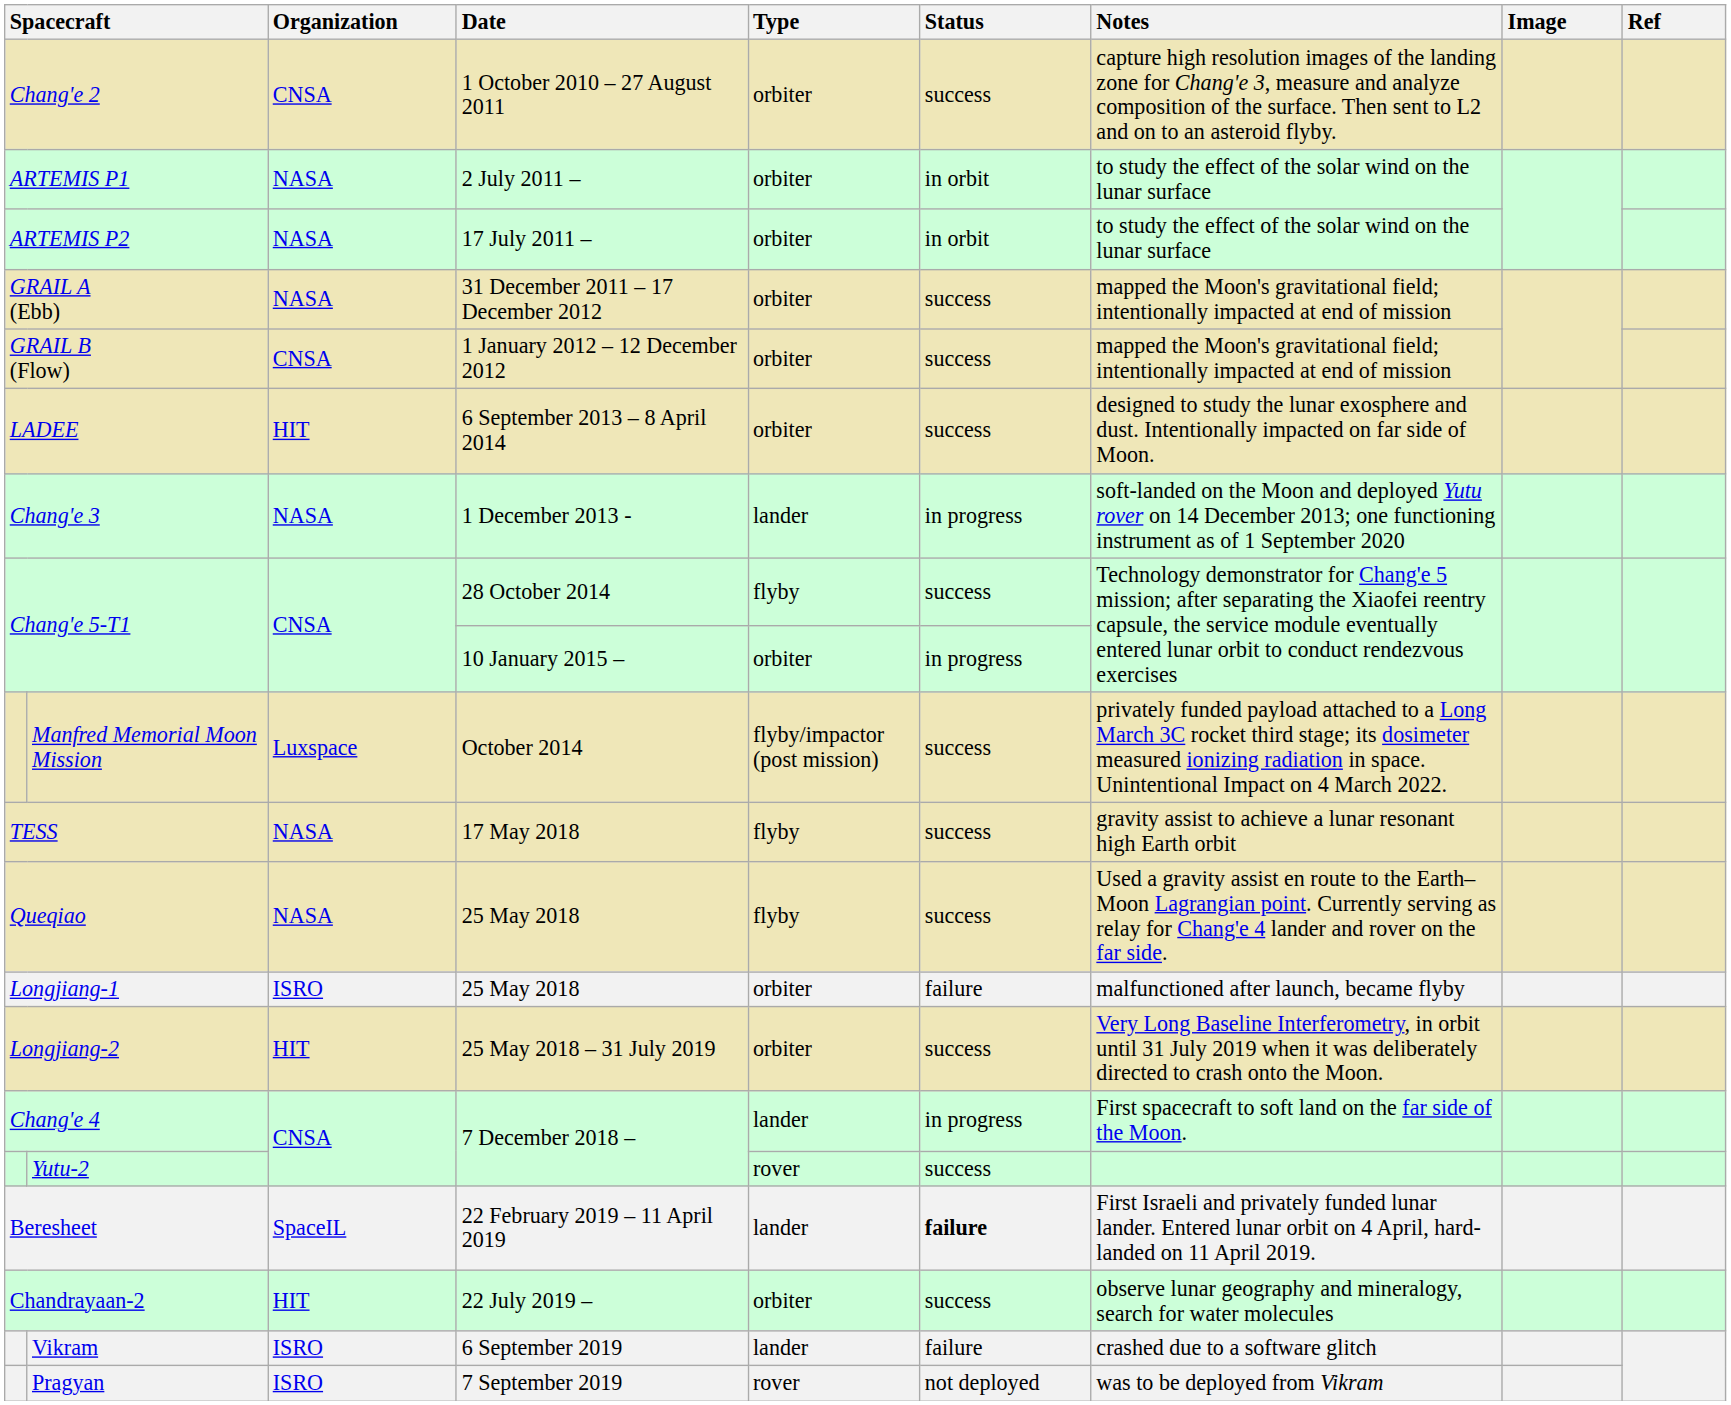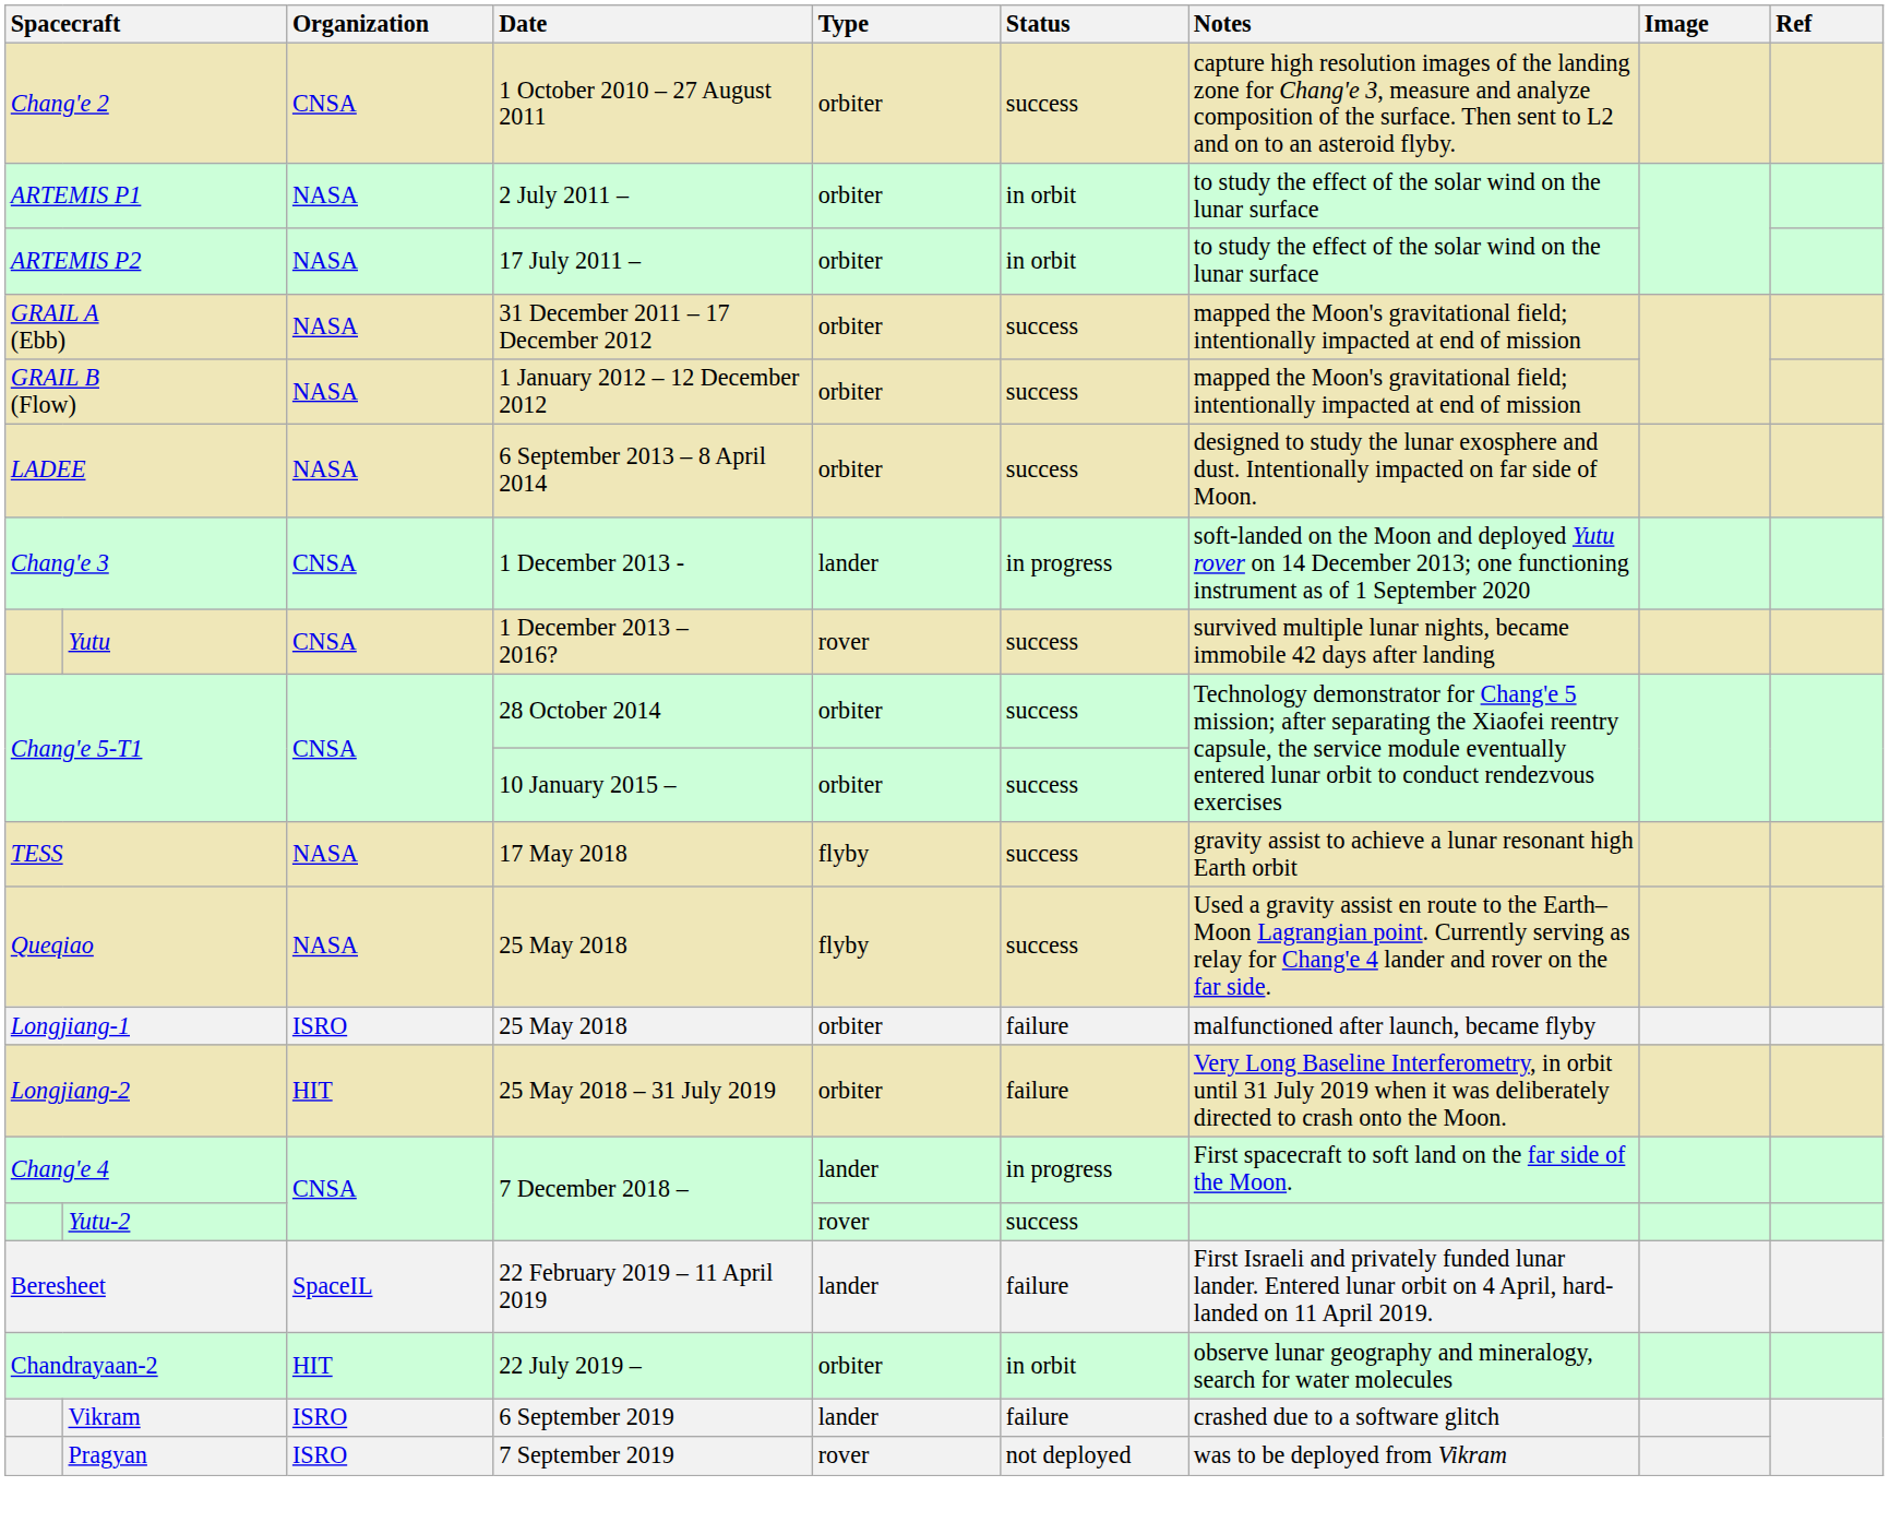GRAIL B (Flow) | Organization: CNSA -> NASA
LADEE | Organization: HIT -> NASA
Chang'e 3 | Organization: NASA -> CNSA
+ row: Yutu | CNSA | 1 December 2013 – 2016? | rover | success | survived multiple lunar nights, became immobile 42 days after landing
Chang'e 5-T1 / 28 October 2014 | Type: flyby -> orbiter
Chang'e 5-T1 / 10 January 2015 – | Status: in progress -> success
- row: Manfred Memorial Moon Mission | Luxspace | October 2014 | flyby/impactor (post mission) | success | privately funded payload attached to a Long March 3C rocket third stage; its dosimeter measured ionizing radiation in space. Unintentional Impact on 4 March 2022.
Longjiang-2 | Status: success -> failure
Beresheet | Status: bold -> normal
Chandrayaan-2 | Status: success -> in orbit
